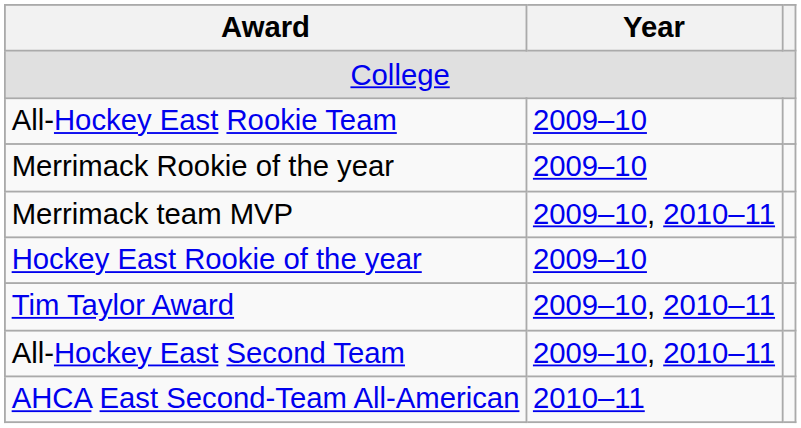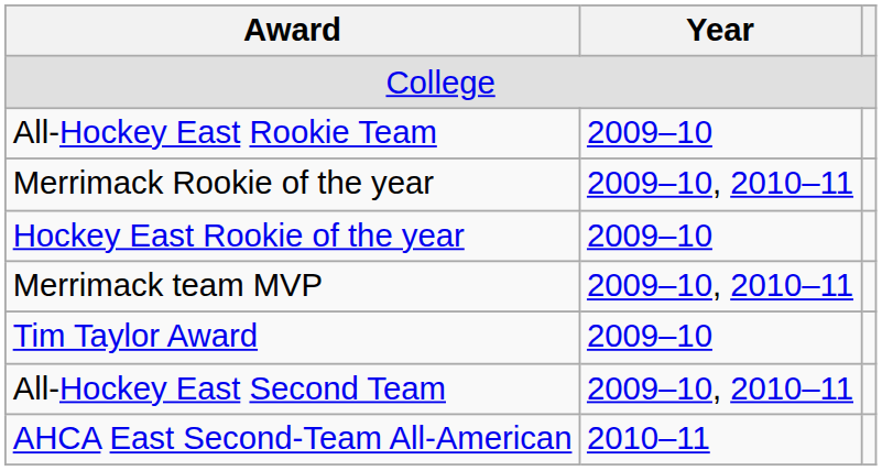Merrimack Rookie of the year | Year: 2009–10 -> 2009–10, 2010–11
rows swapped: Hockey East Rookie of the year <-> Merrimack team MVP
Tim Taylor Award | Year: 2009–10, 2010–11 -> 2009–10
